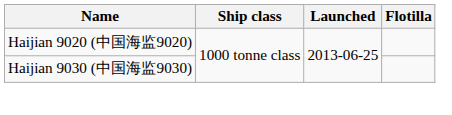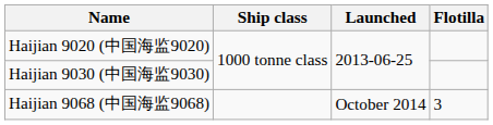+ row: Haijian 9068 (中国海监9068) | October 2014 | 3
